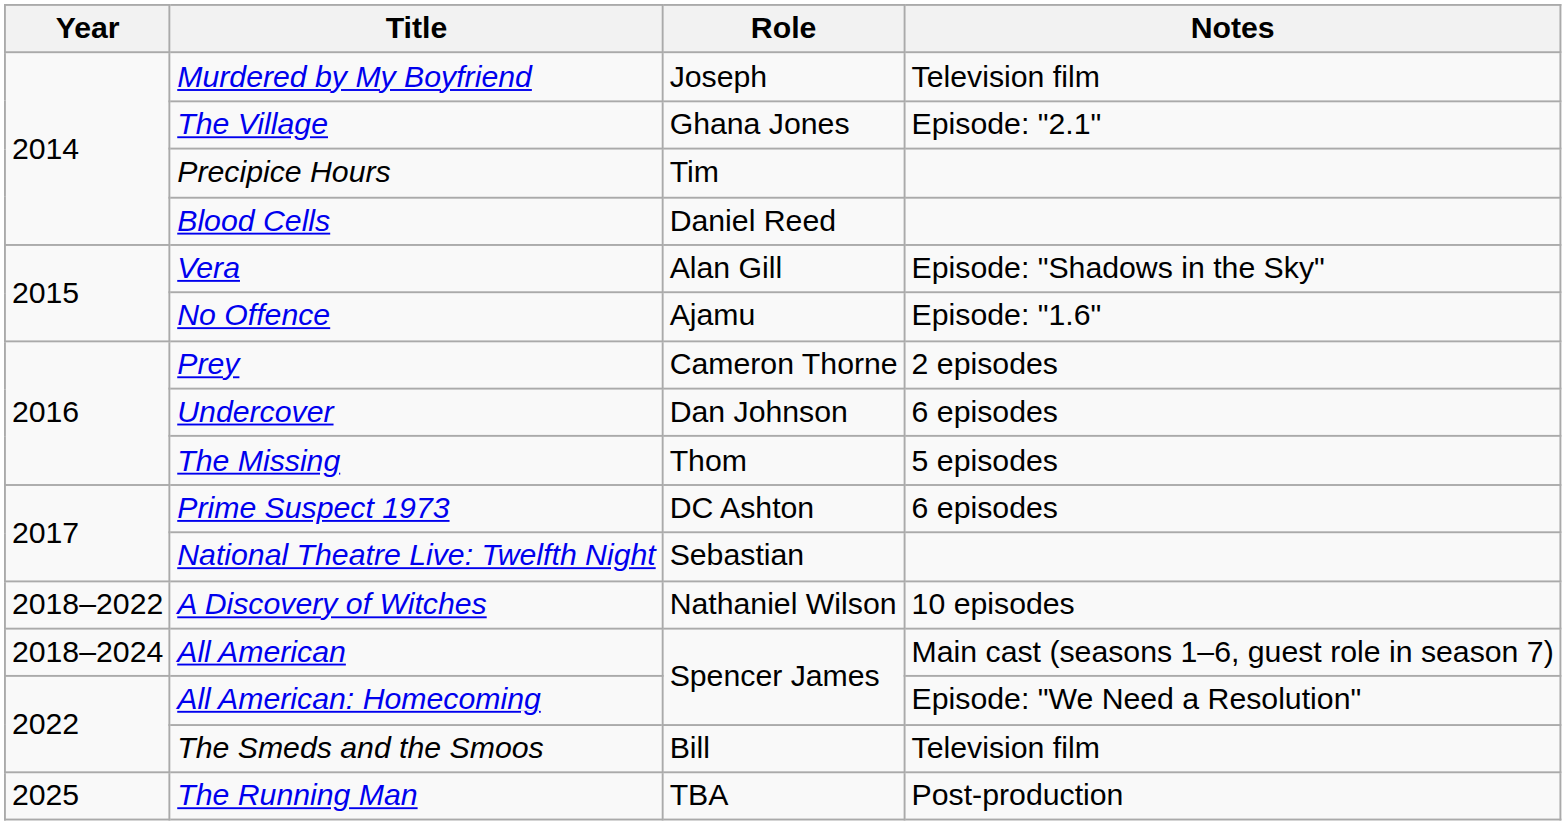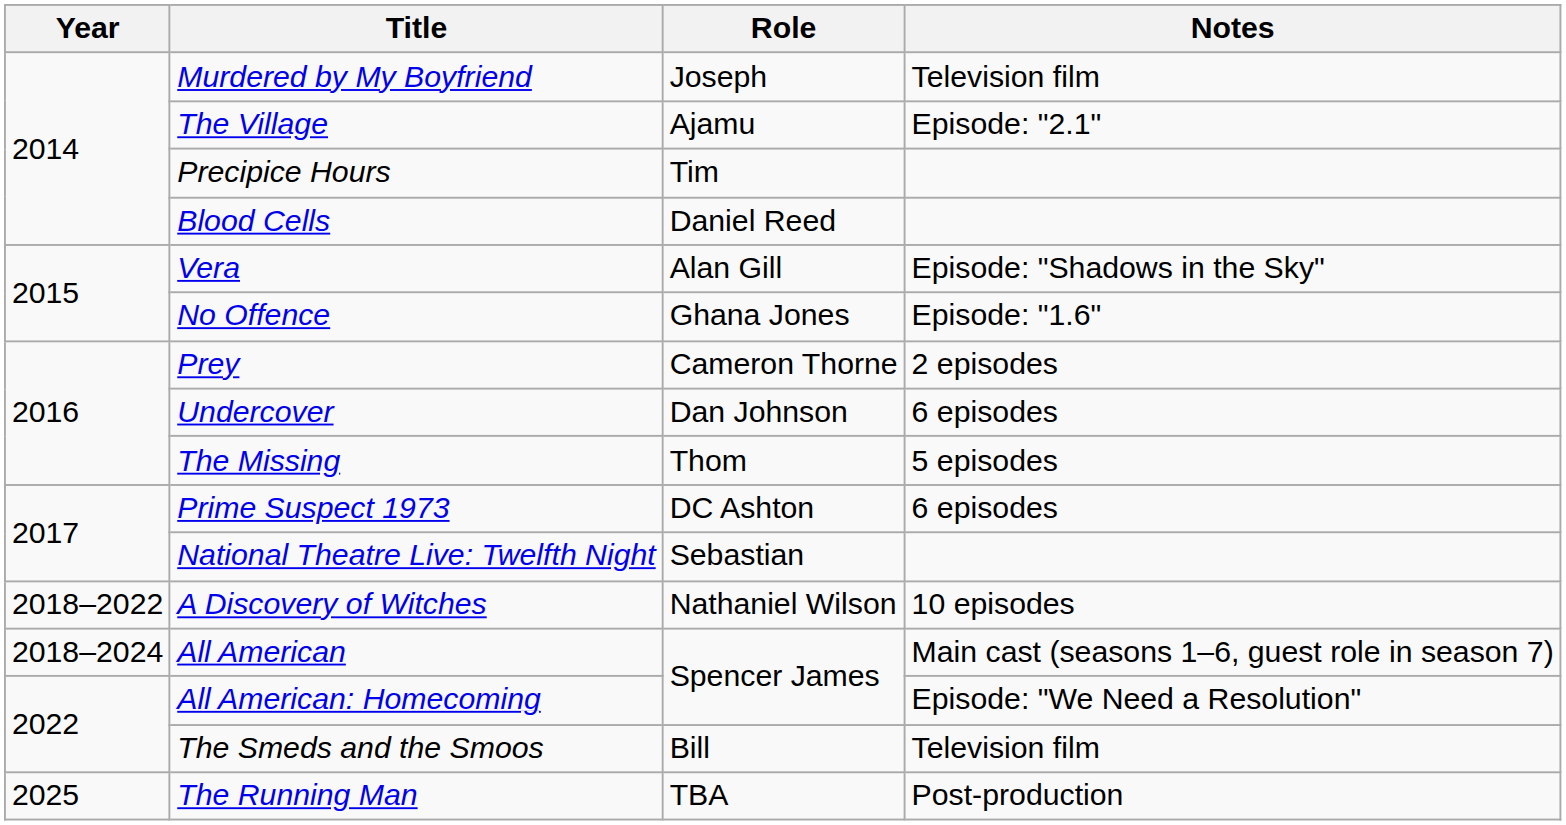The Village | Role: Ghana Jones -> Ajamu
No Offence | Role: Ajamu -> Ghana Jones
